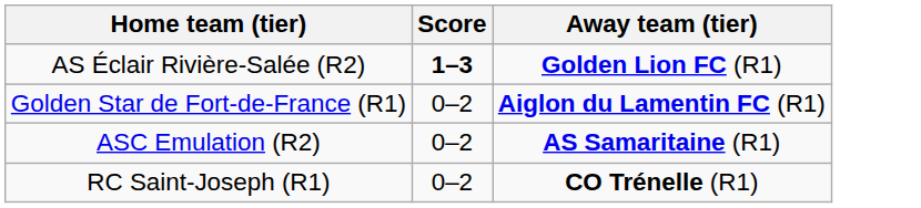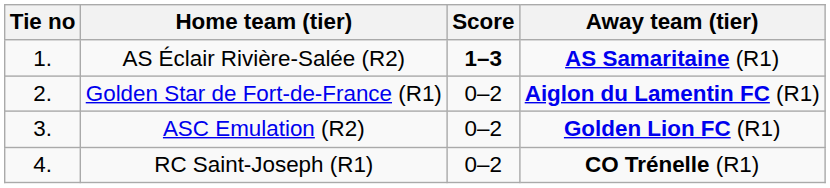+ column: Tie no | 1. | 2. | 3. | 4.
AS Éclair Rivière-Salée (R2) | Away team (tier): Golden Lion FC (R1) -> AS Samaritaine (R1)
ASC Emulation (R2) | Away team (tier): AS Samaritaine (R1) -> Golden Lion FC (R1)
